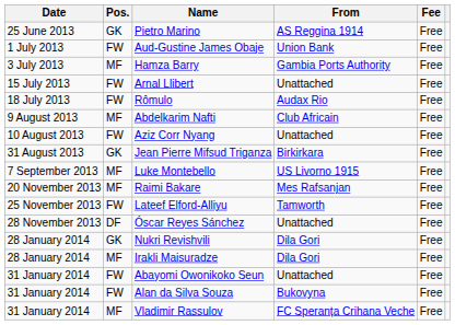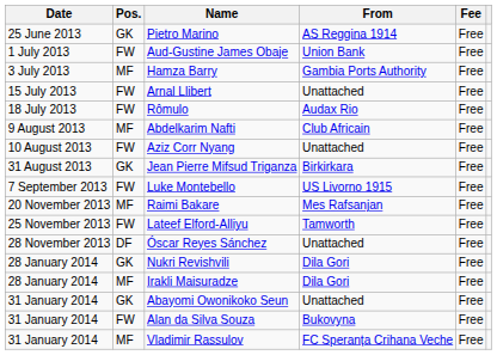Luke Montebello | Pos.: MF -> FW
Abayomi Owonikoko Seun | Pos.: FW -> GK
